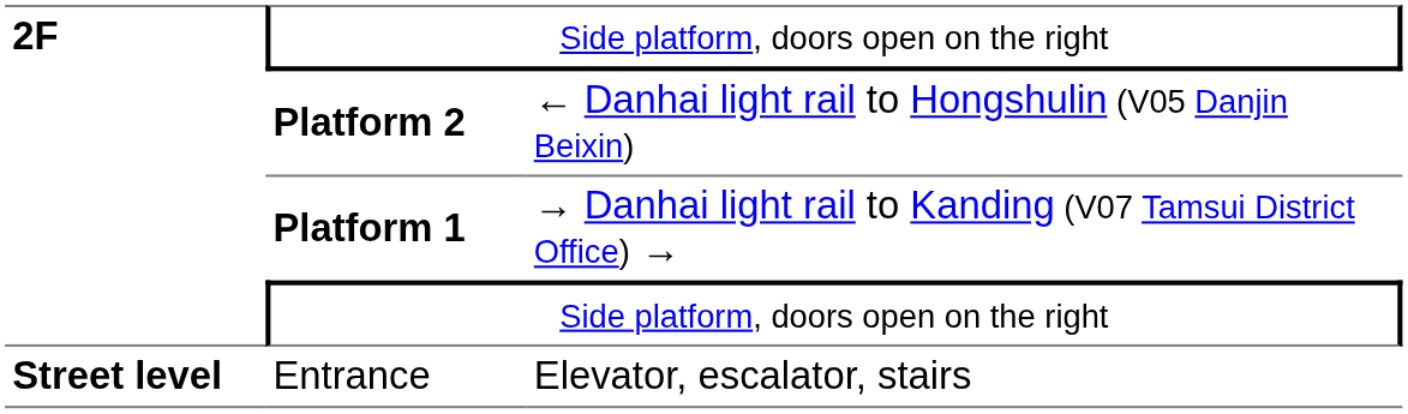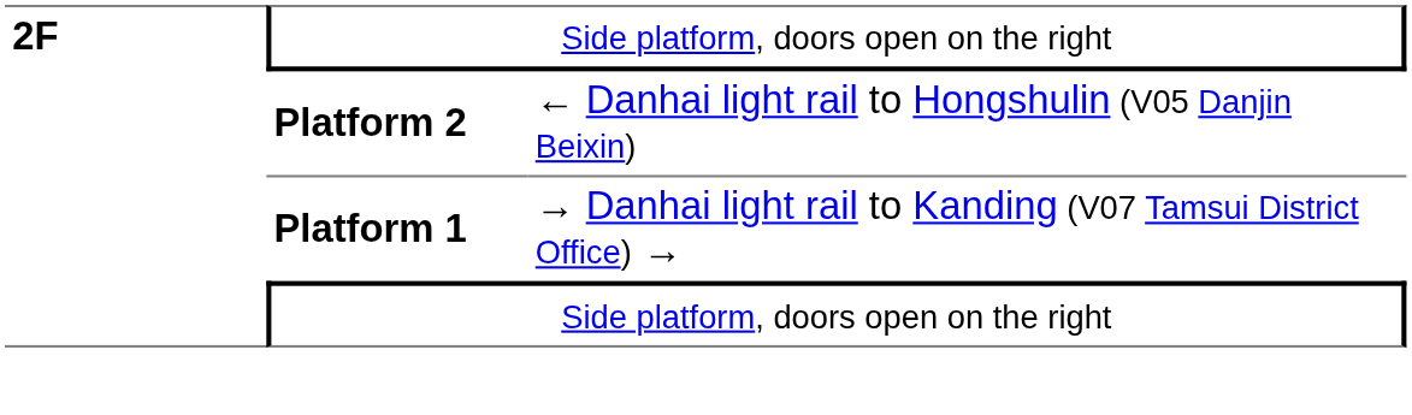- row: Street level | Entrance | Elevator, escalator, stairs
